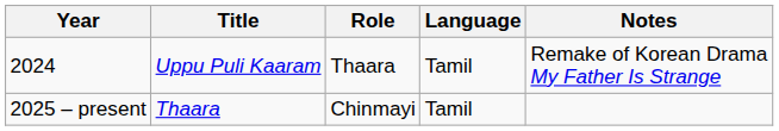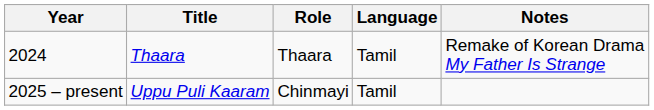2024 | Title: Uppu Puli Kaaram -> Thaara
2025 – present | Title: Thaara -> Uppu Puli Kaaram
